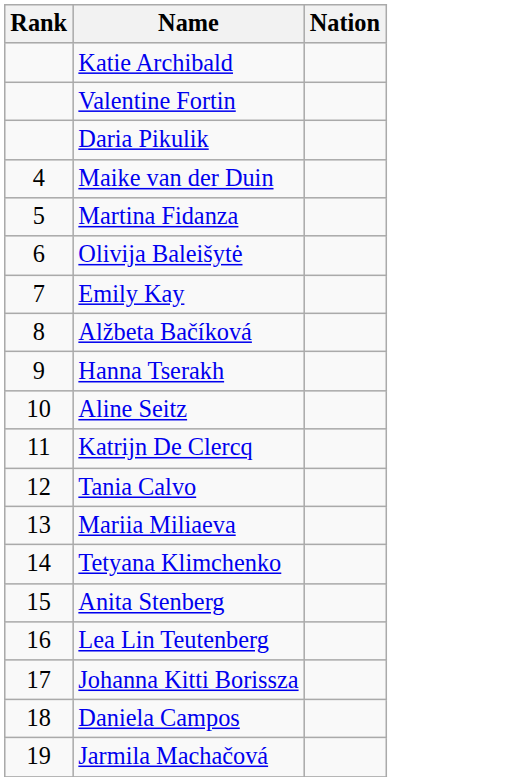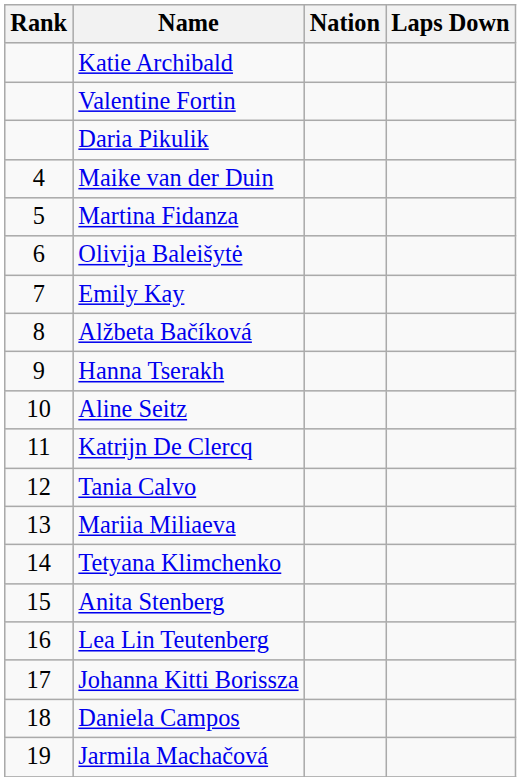+ column: Laps Down
